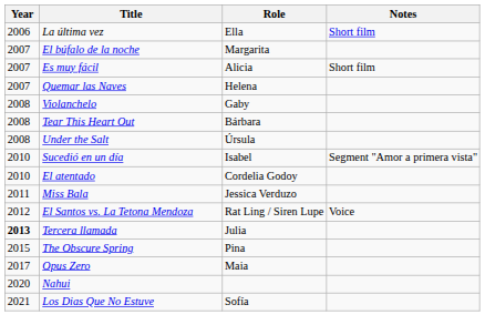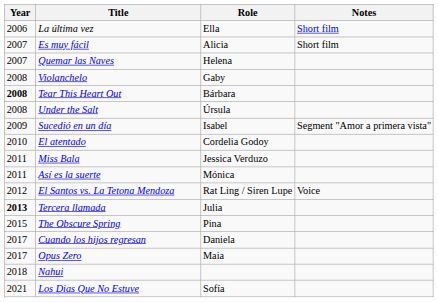- row: 2007 | El búfalo de la noche | Margarita
Tear This Heart Out | Year: normal -> bold
Sucedió en un día | Year: 2010 -> 2009
+ row: 2011 | Así es la suerte | Mónica
+ row: 2017 | Cuando los hijos regresan | Daniela
Nahui | Year: 2020 -> 2018
